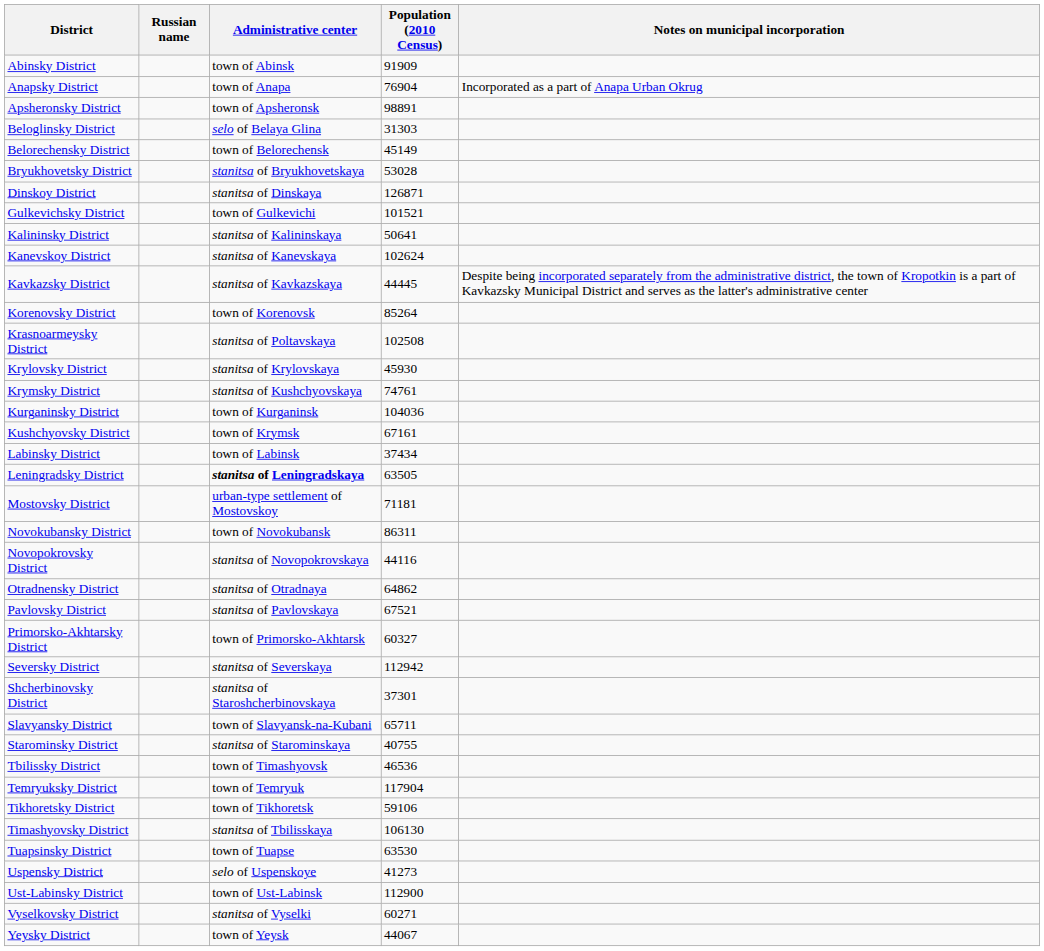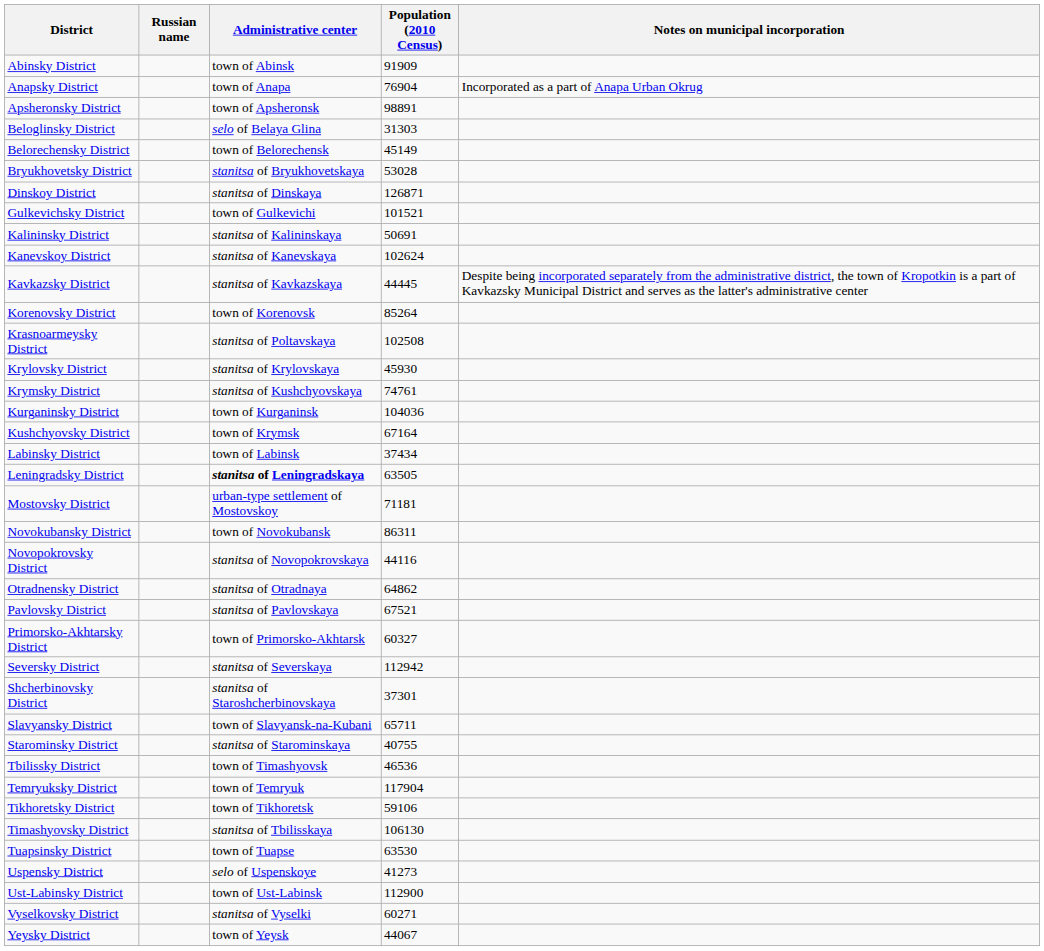Kalininsky District | Population (2010 Census): 50641 -> 50691
Kushchyovsky District | Population (2010 Census): 67161 -> 67164
